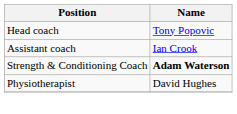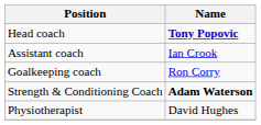Head coach | Name: normal -> bold
+ row: Goalkeeping coach | Ron Corry
